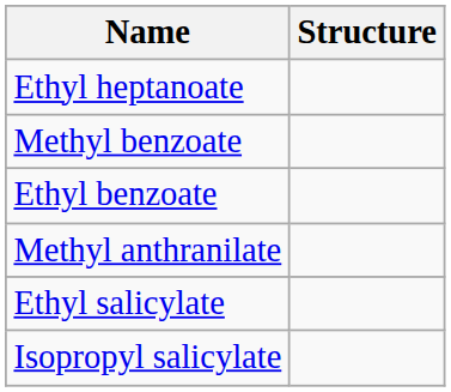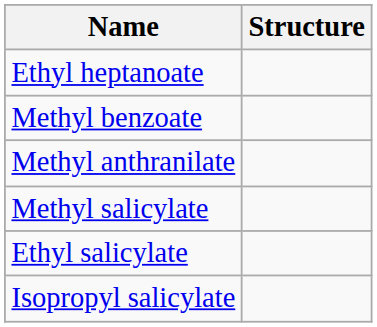- row: Ethyl benzoate
+ row: Methyl salicylate
